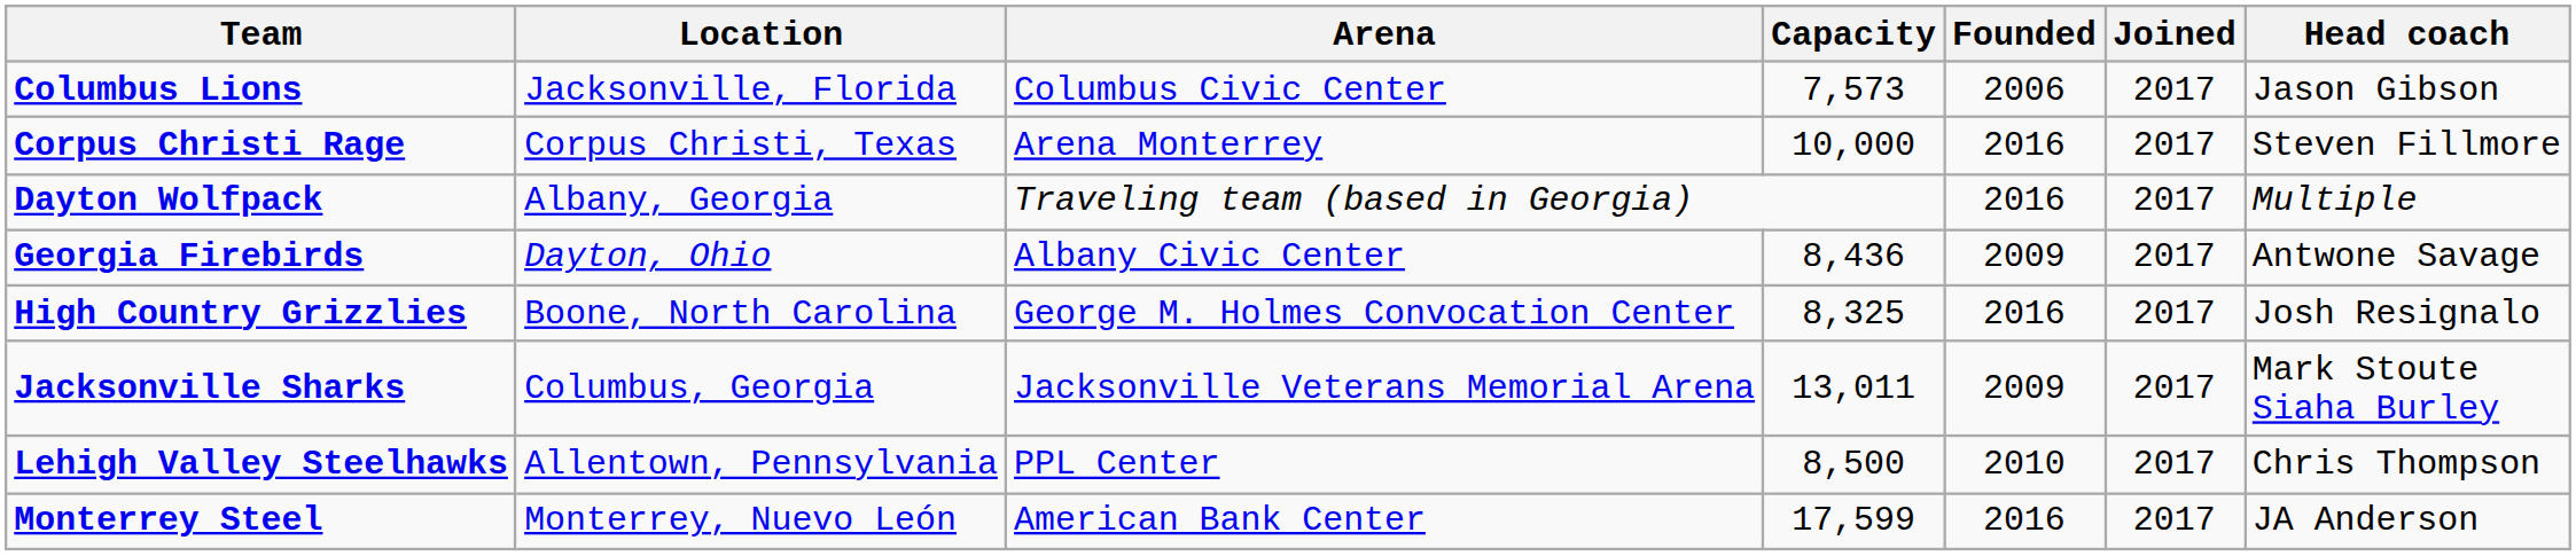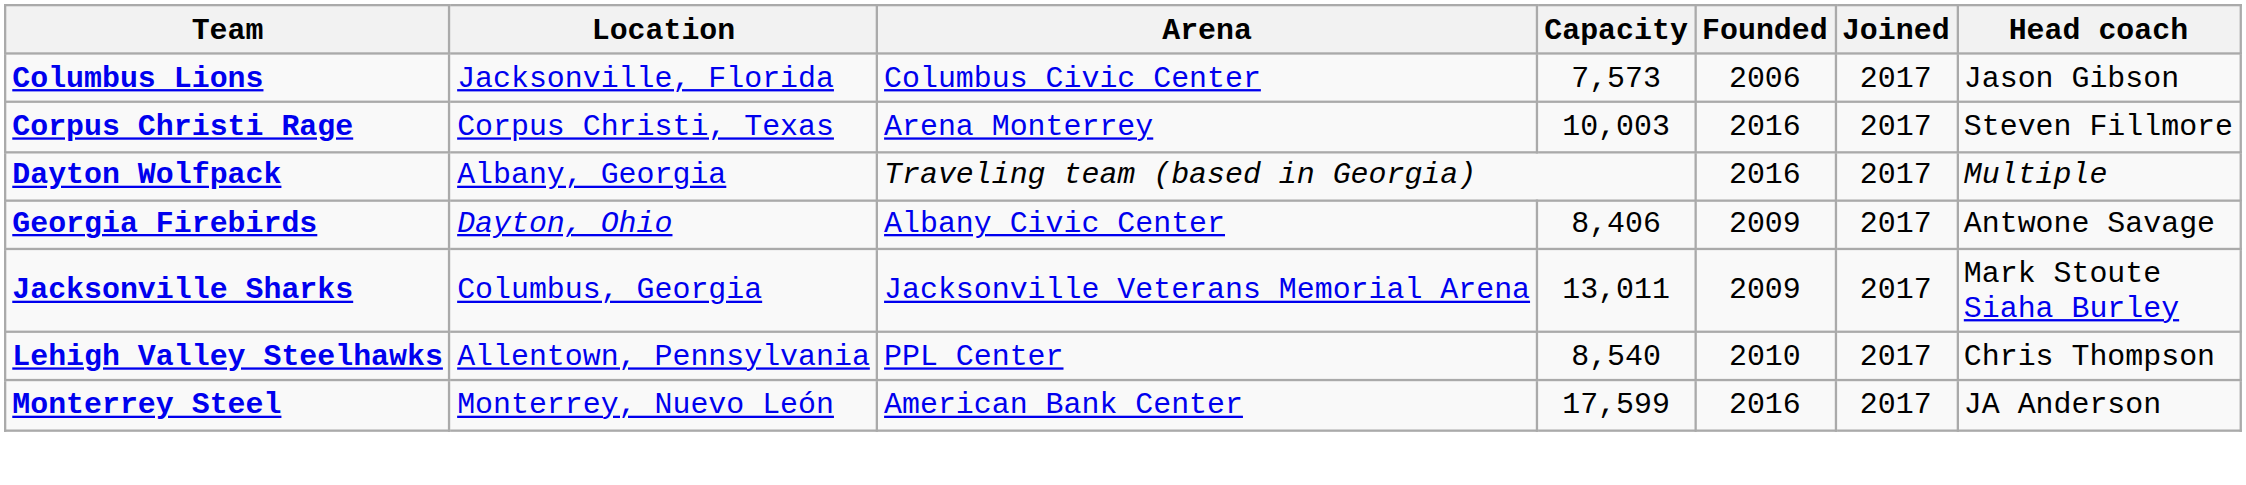Corpus Christi Rage | Capacity: 10,000 -> 10,003
Georgia Firebirds | Capacity: 8,436 -> 8,406
- row: High Country Grizzlies | Boone, North Carolina | George M. Holmes Convocation Center | 8,325 | 2016 | 2017 | Josh Resignalo
Lehigh Valley Steelhawks | Capacity: 8,500 -> 8,540
